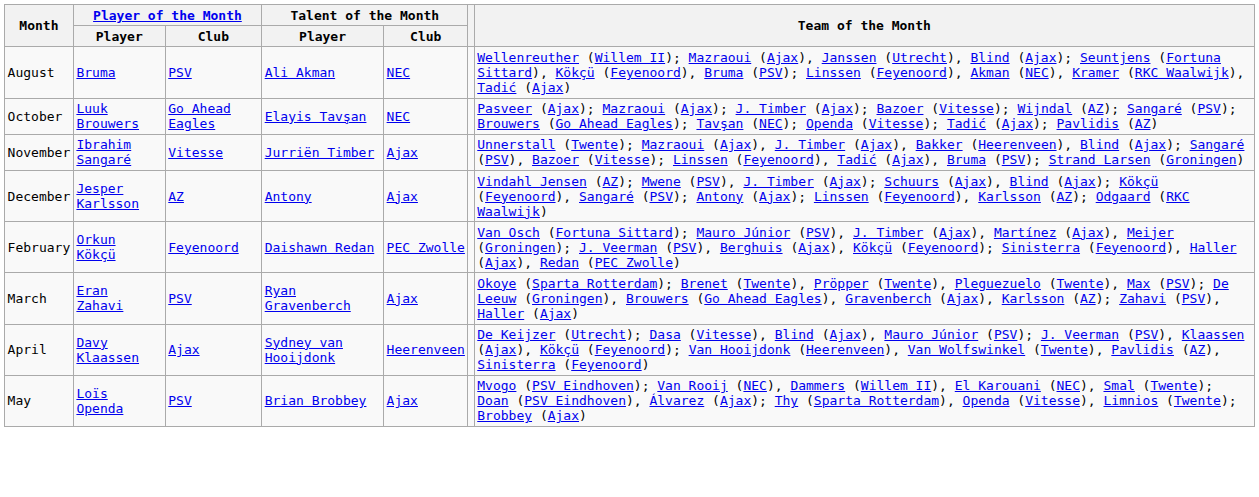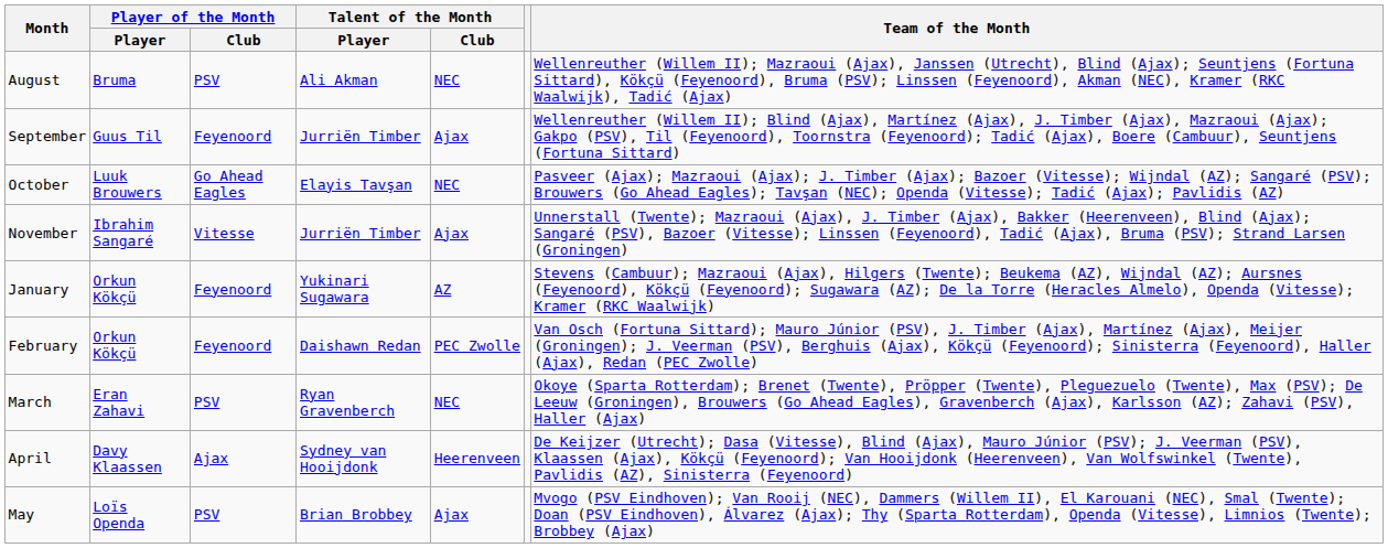+ row: September | Guus Til | Feyenoord | Jurriën Timber | Ajax | Wellenreuther (Willem II); Blind (Ajax), Martínez (Ajax), J. Timber (Ajax), Mazraoui (Ajax); Gakpo (PSV), Til (Feyenoord), Toornstra (Feyenoord); Tadić (Ajax), Boere (Cambuur), Seuntjens (Fortuna Sittard)
- row: December | Jesper Karlsson | AZ | Antony | Ajax | Vindahl Jensen (AZ); Mwene (PSV), J. Timber (Ajax); Schuurs (Ajax), Blind (Ajax); Kökçü (Feyenoord), Sangaré (PSV); Antony (Ajax); Linssen (Feyenoord), Karlsson (AZ); Odgaard (RKC Waalwijk)
+ row: January | Orkun Kökçü | Feyenoord | Yukinari Sugawara | AZ | Stevens (Cambuur); Mazraoui (Ajax), Hilgers (Twente); Beukema (AZ), Wijndal (AZ); Aursnes (Feyenoord), Kökçü (Feyenoord); Sugawara (AZ); De la Torre (Heracles Almelo), Openda (Vitesse); Kramer (RKC Waalwijk)
March | Talent of the Month / Club: Ajax -> NEC
